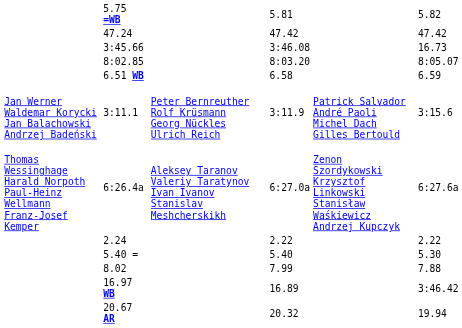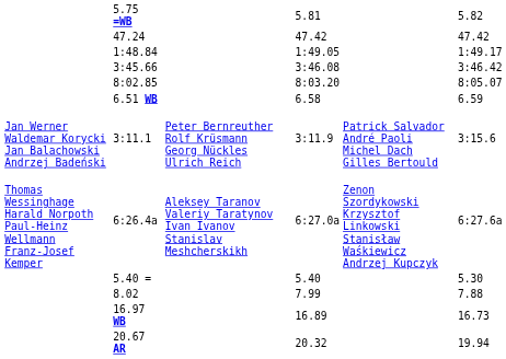+ row: 1:48.84 | 1:49.05 | 1:49.17
3:45.66 | column 7: 16.73 -> 3:46.42
- row: 2.24 | 2.22 | 2.22
16.97 WB | column 7: 3:46.42 -> 16.73
